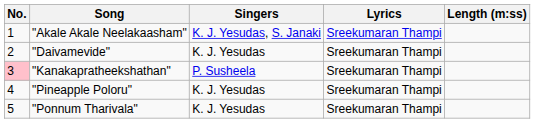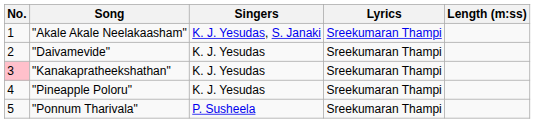"Kanakapratheekshathan" | Singers: P. Susheela -> K. J. Yesudas
"Ponnum Tharivala" | Singers: K. J. Yesudas -> P. Susheela
